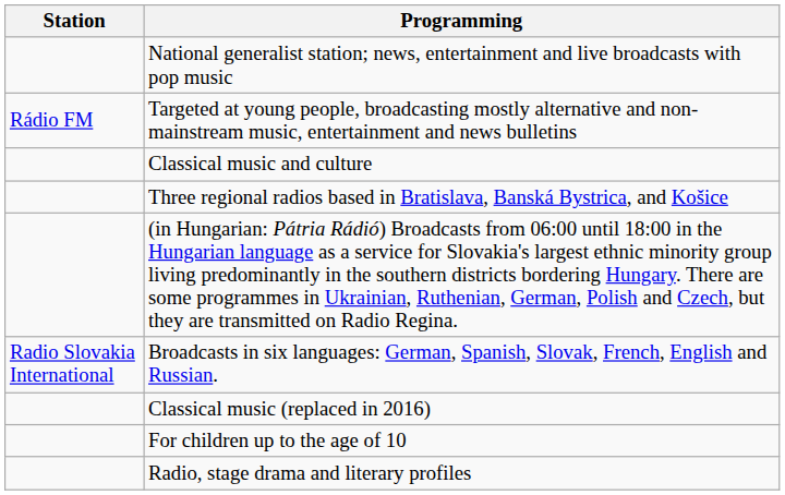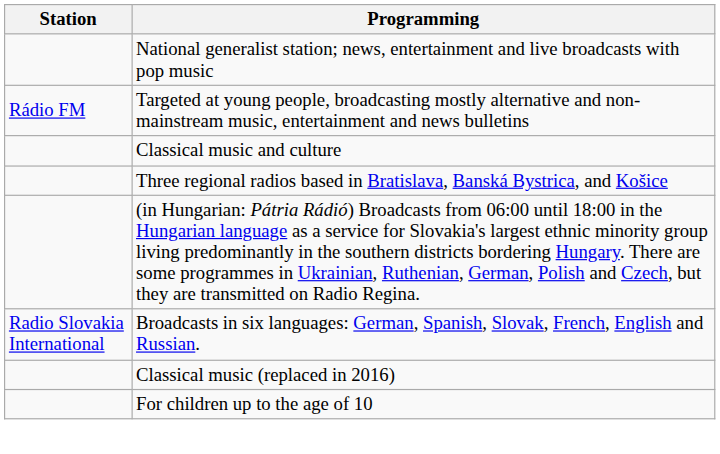- row: Radio, stage drama and literary profiles
